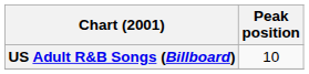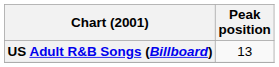US Adult R&B Songs (Billboard) | Peak position: 10 -> 13
